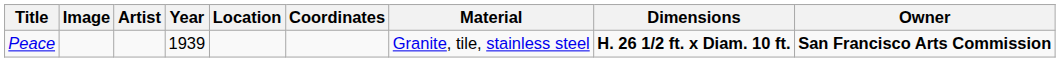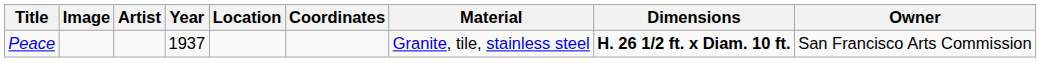Peace | Year: 1939 -> 1937
Peace | Owner: bold -> normal
